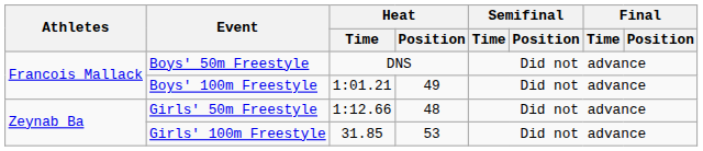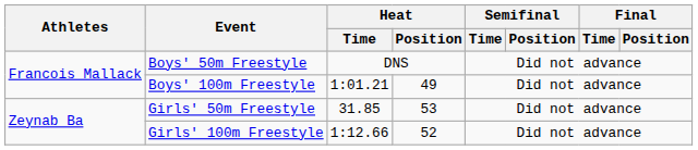Girls' 50m Freestyle | Heat / Time: 1:12.66 -> 31.85
Girls' 50m Freestyle | Heat / Position: 48 -> 53
Girls' 100m Freestyle | Heat / Time: 31.85 -> 1:12.66
Girls' 100m Freestyle | Heat / Position: 53 -> 52
